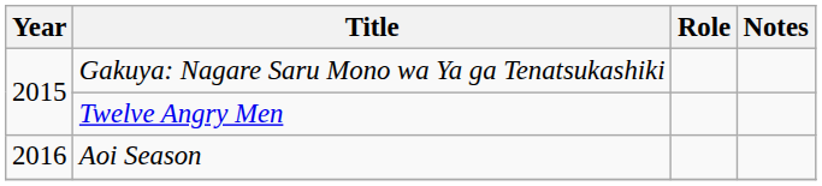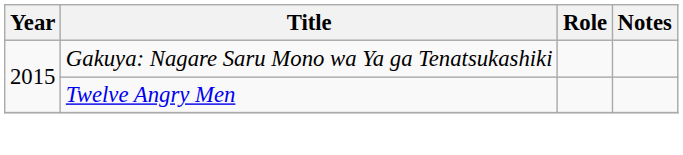- row: 2016 | Aoi Season
